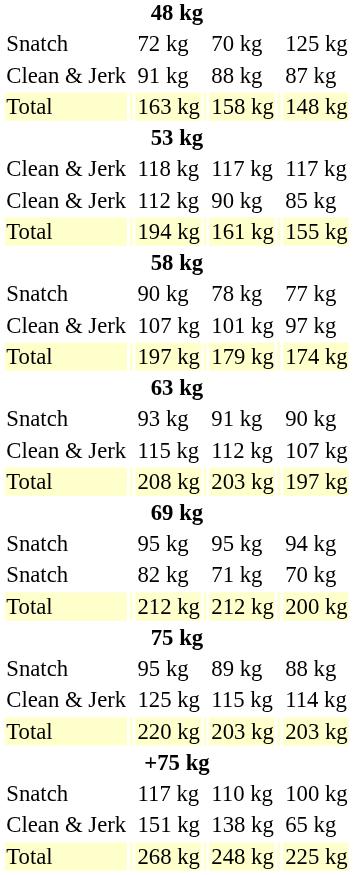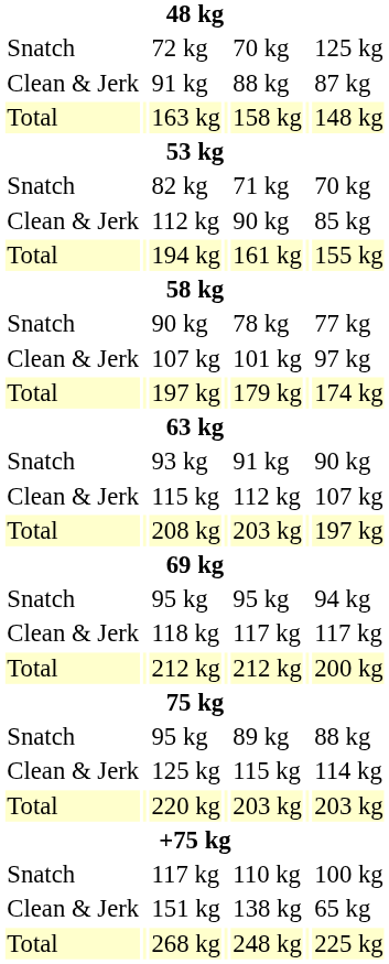rows swapped: 82 kg <-> 118 kg
